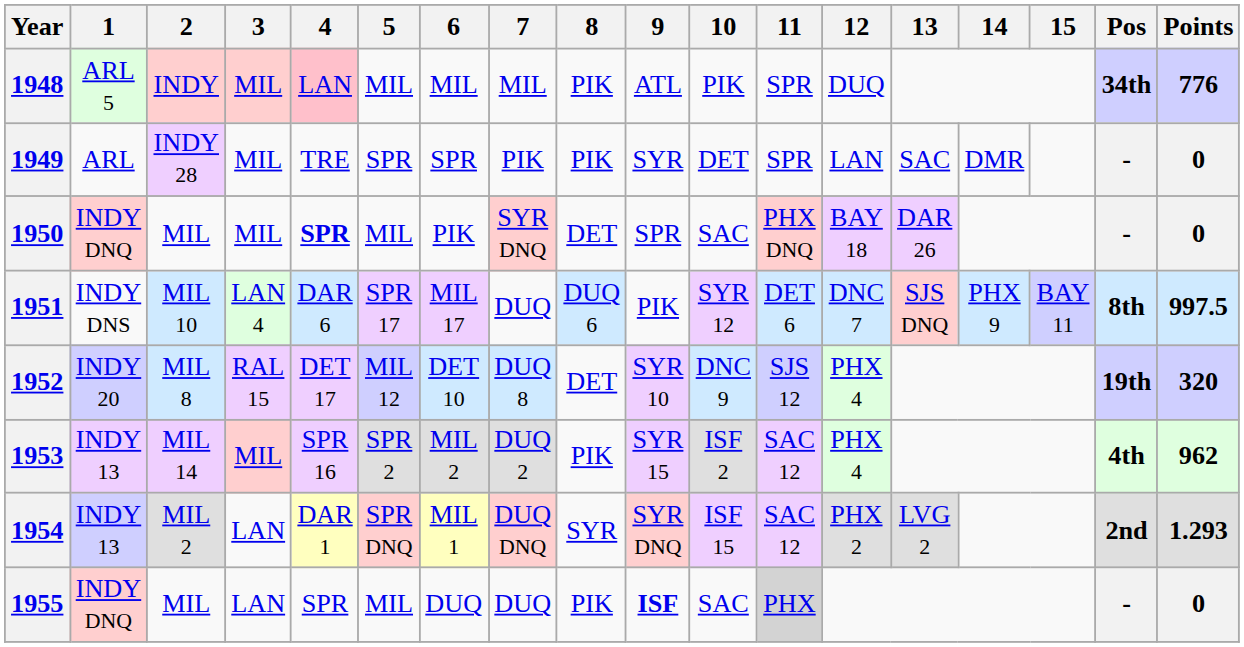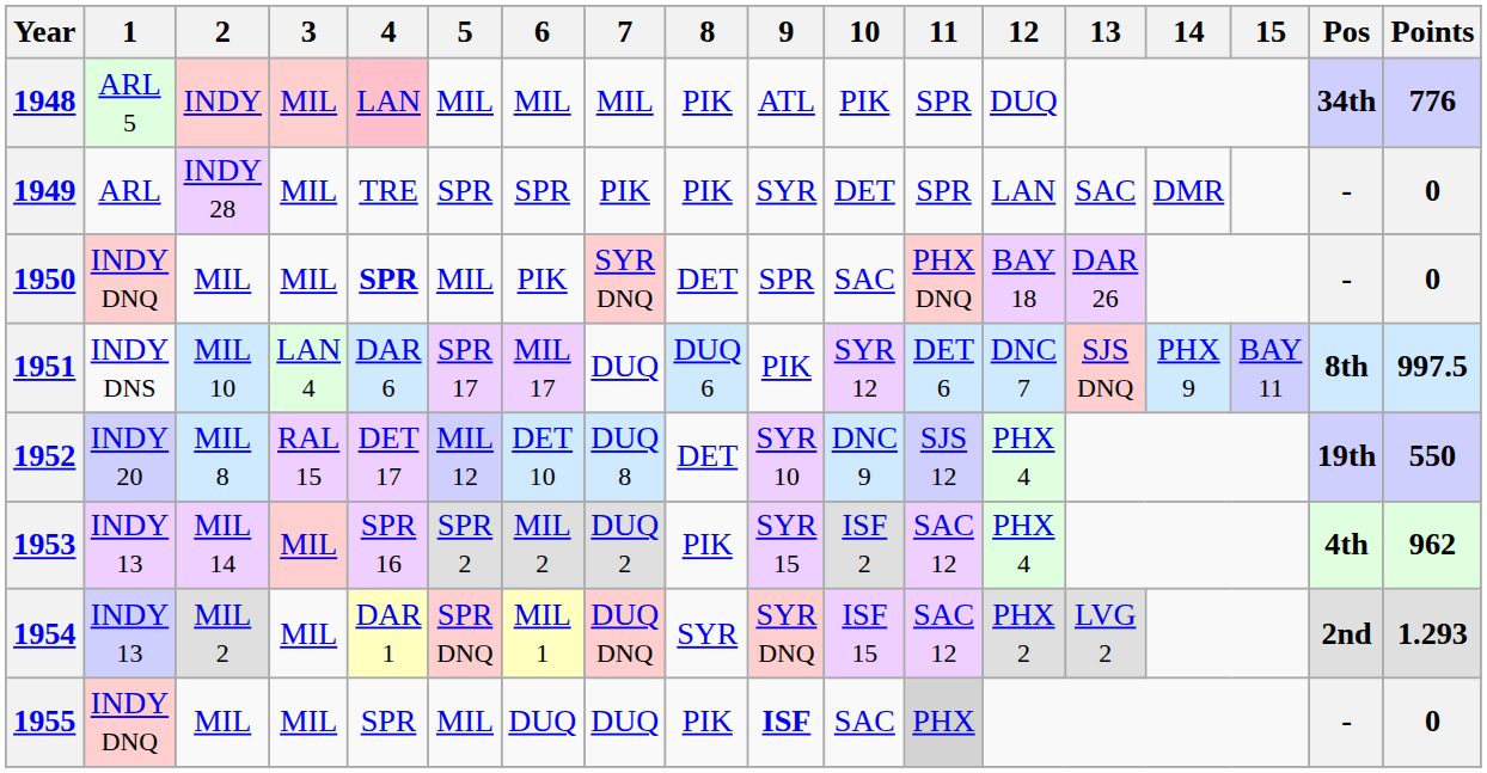1952 | Points: 320 -> 550
1954 | 3: LAN -> MIL
1955 | 3: LAN -> MIL
